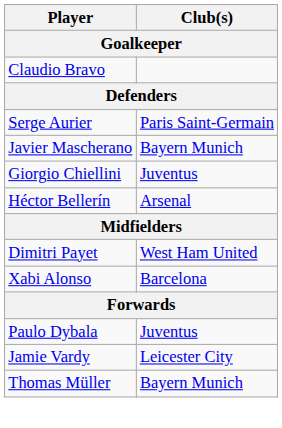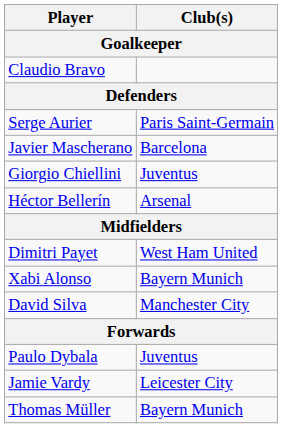Javier Mascherano | Club(s): Bayern Munich -> Barcelona
Xabi Alonso | Club(s): Barcelona -> Bayern Munich
+ row: David Silva | Manchester City
